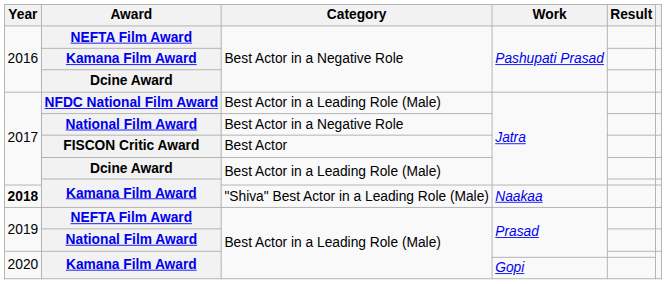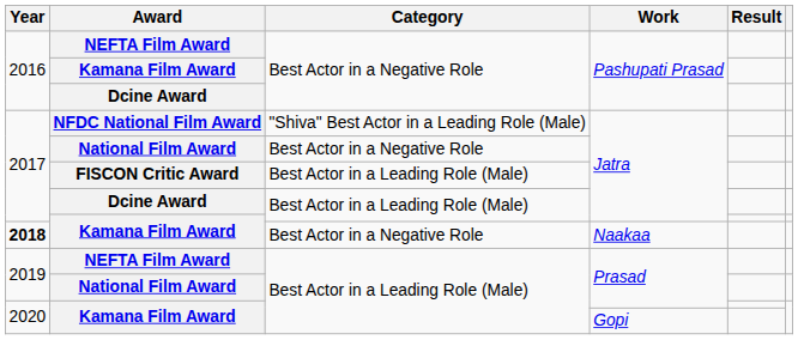NFDC National Film Award | Category: Best Actor in a Leading Role (Male) -> "Shiva" Best Actor in a Leading Role (Male)
FISCON Critic Award | Category: Best Actor -> Best Actor in a Leading Role (Male)
Kamana Film Award / Naakaa | Category: "Shiva" Best Actor in a Leading Role (Male) -> Best Actor in a Negative Role
